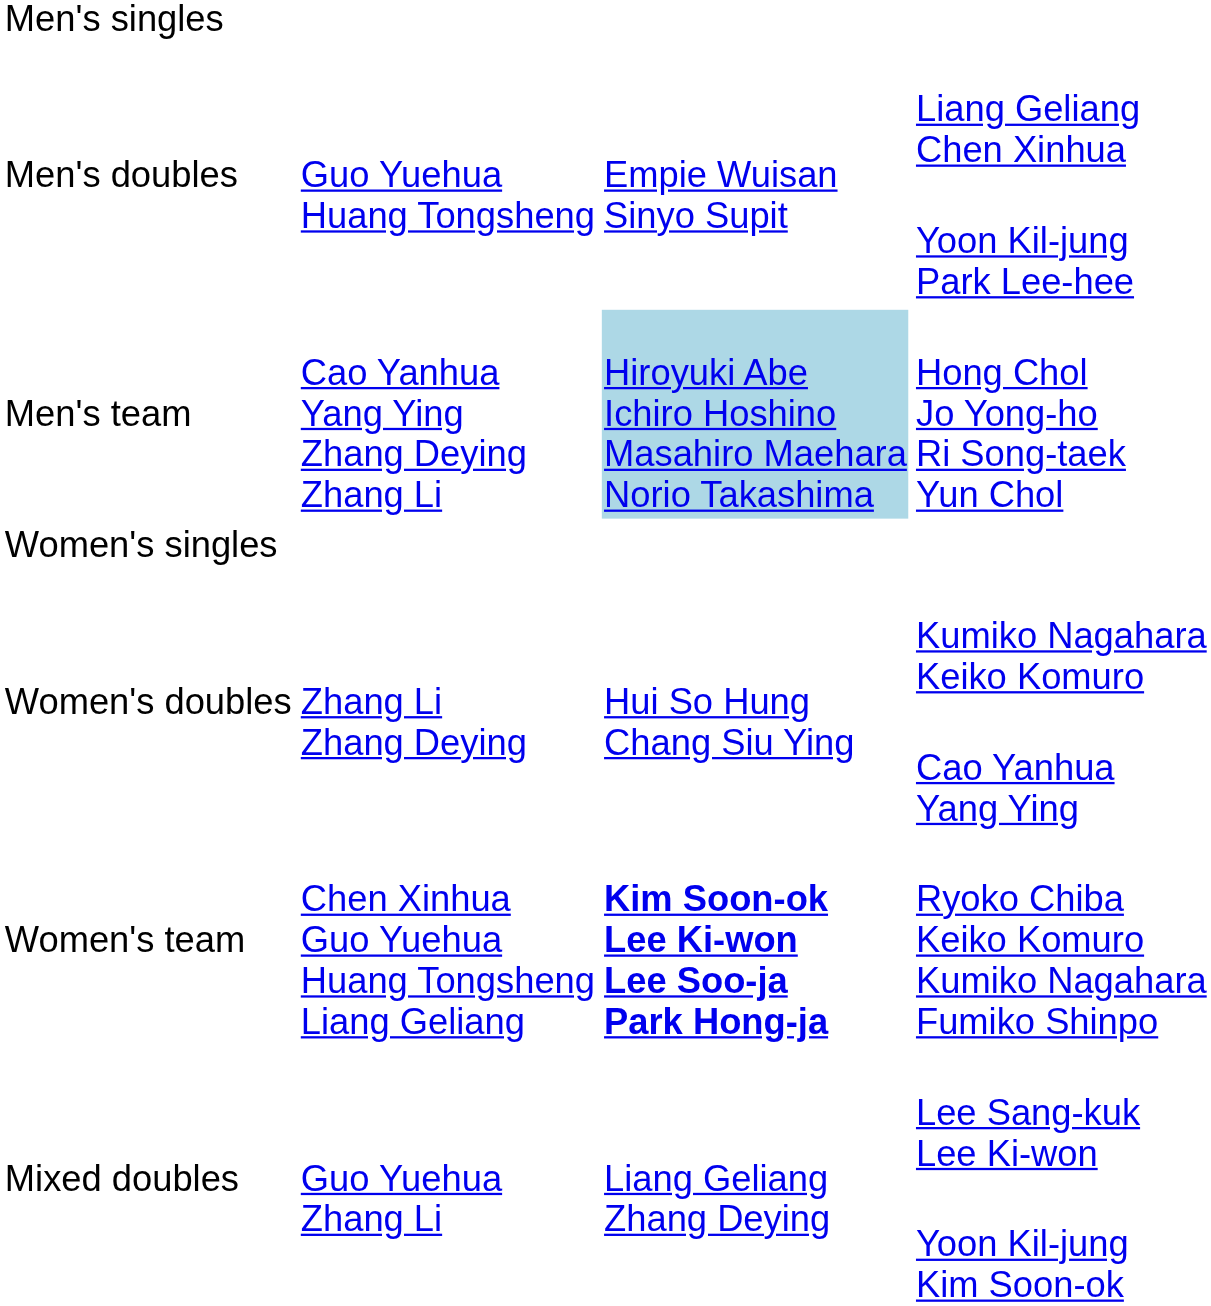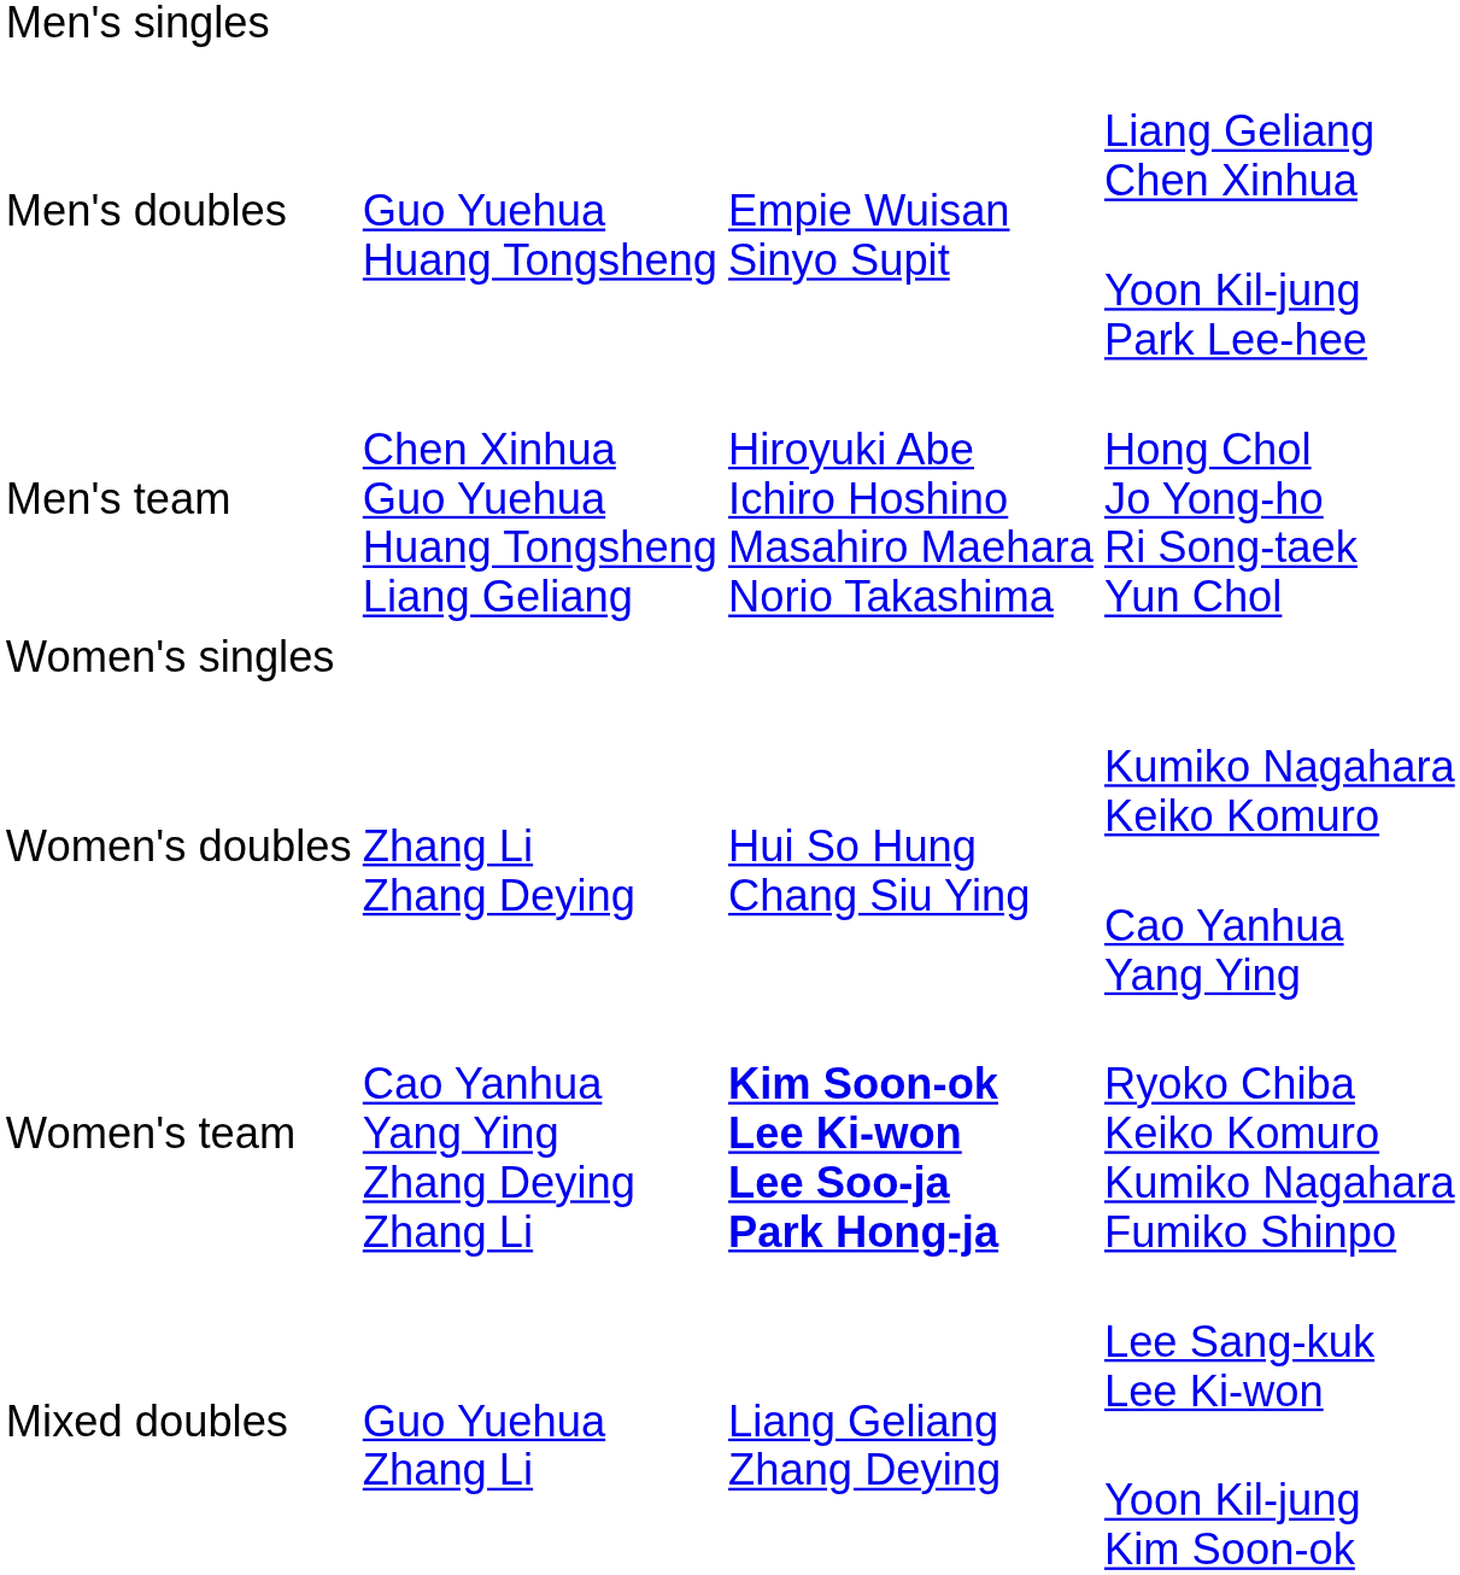Hong Chol Jo Yong-ho Ri Song-taek Yun Chol | column 2: Cao Yanhua Yang Ying Zhang Deying Zhang Li -> Chen Xinhua Guo Yuehua Huang Tongsheng Liang Geliang
Hong Chol Jo Yong-ho Ri Song-taek Yun Chol | column 3: lightblue background -> no background
Ryoko Chiba Keiko Komuro Kumiko Nagahara Fumiko Shinpo | column 2: Chen Xinhua Guo Yuehua Huang Tongsheng Liang Geliang -> Cao Yanhua Yang Ying Zhang Deying Zhang Li
